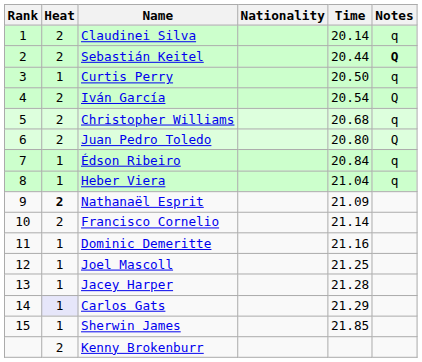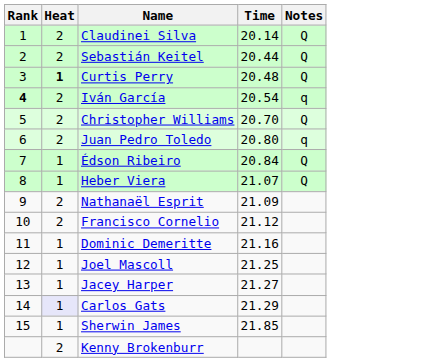- column: Nationality
Claudinei Silva | Notes: q -> Q
Sebastián Keitel | Notes: bold -> normal
Curtis Perry | Heat: normal -> bold
Curtis Perry | Time: 20.50 -> 20.48
Curtis Perry | Notes: q -> Q
Iván García | Rank: normal -> bold
Iván García | Notes: Q -> q
Christopher Williams | Time: 20.68 -> 20.70
Christopher Williams | Notes: q -> Q
Juan Pedro Toledo | Notes: Q -> q
Édson Ribeiro | Notes: q -> Q
Heber Viera | Time: 21.04 -> 21.07
Heber Viera | Notes: q -> Q
Nathanaël Esprit | Heat: bold -> normal
Francisco Cornelio | Time: 21.14 -> 21.12
Jacey Harper | Time: 21.28 -> 21.27
